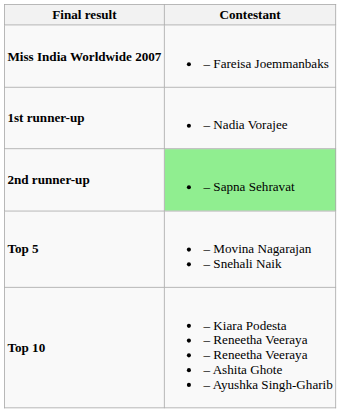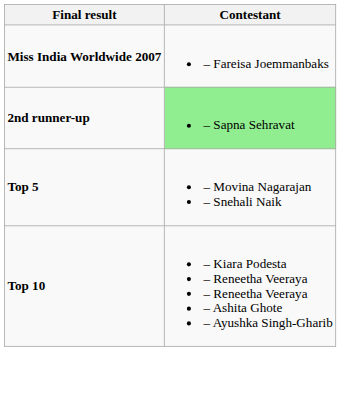- row: 1st runner-up | – Nadia Vorajee
